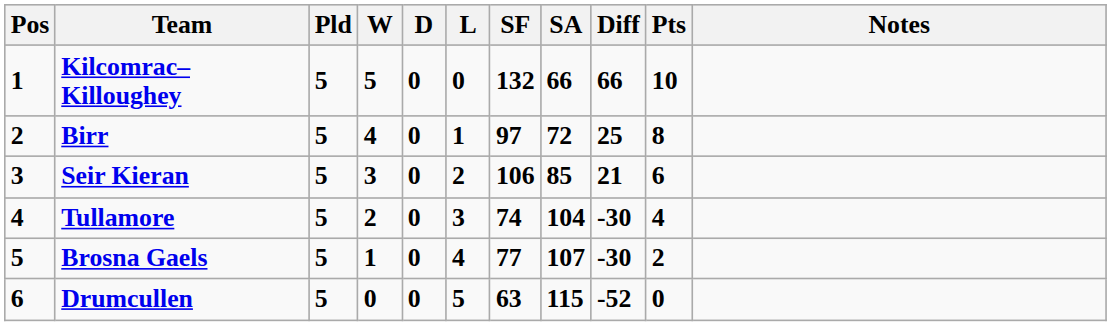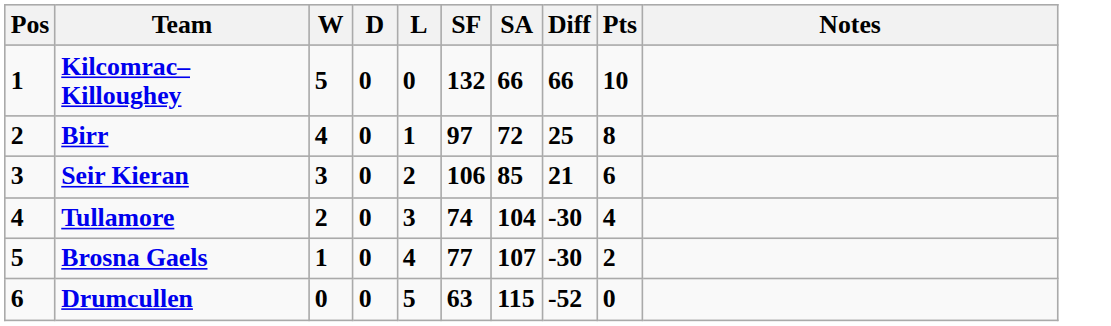- column: Pld | 5 | 5 | 5 | 5 | 5 | 5
